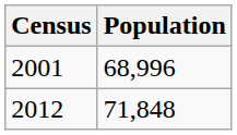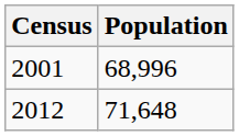2012 | Population: 71,848 -> 71,648
